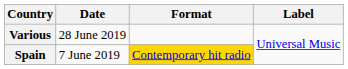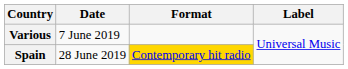Various | Date: 28 June 2019 -> 7 June 2019
Spain | Date: 7 June 2019 -> 28 June 2019
